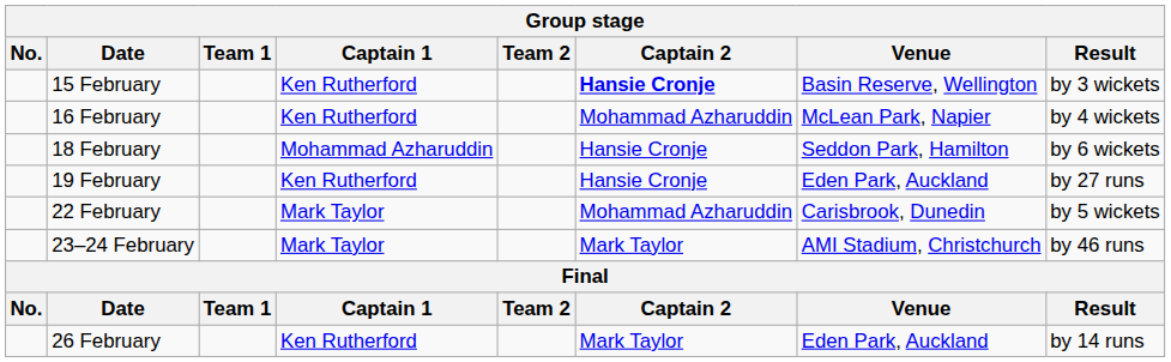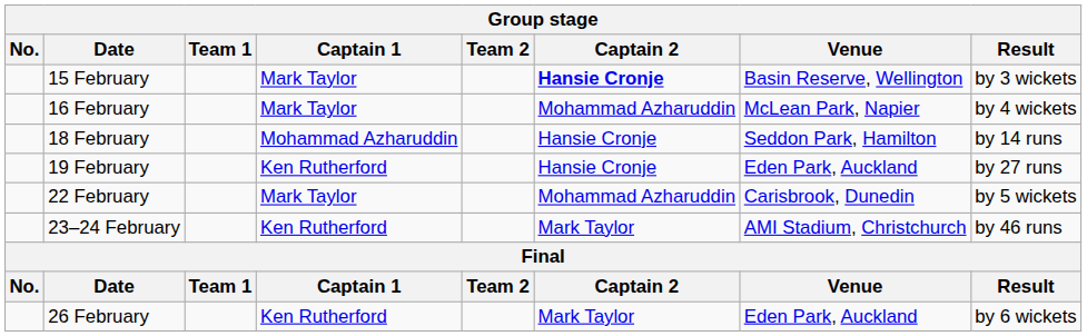15 February | Captain 1: Ken Rutherford -> Mark Taylor
16 February | Captain 1: Ken Rutherford -> Mark Taylor
18 February | Result: by 6 wickets -> by 14 runs
23–24 February | Captain 1: Mark Taylor -> Ken Rutherford
26 February | Result: by 14 runs -> by 6 wickets
